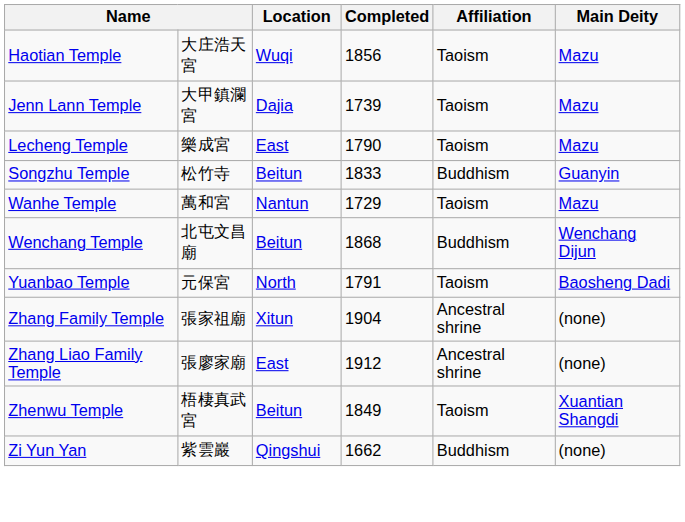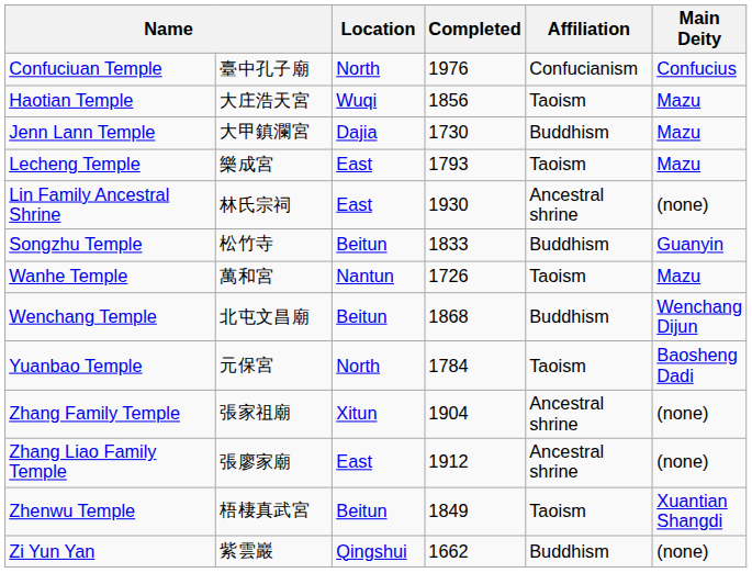+ row: Confuciuan Temple | 臺中孔子廟 | North | 1976 | Confucianism | Confucius
Jenn Lann Temple | Completed: 1739 -> 1730
Jenn Lann Temple | Affiliation: Taoism -> Buddhism
Lecheng Temple | Completed: 1790 -> 1793
+ row: Lin Family Ancestral Shrine | 林氏宗祠 | East | 1930 | Ancestral shrine | (none)
Wanhe Temple | Completed: 1729 -> 1726
Yuanbao Temple | Completed: 1791 -> 1784
